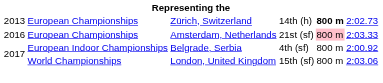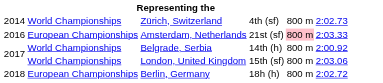Zürich, Switzerland | column 1: 2013 -> 2014
Zürich, Switzerland | column 2: European Championships -> World Championships
Zürich, Switzerland | column 4: 14th (h) -> 4th (sf)
Zürich, Switzerland | column 5: bold -> normal
Belgrade, Serbia | column 2: European Indoor Championships -> World Championships
Belgrade, Serbia | column 4: 4th (sf) -> 14th (h)
+ row: 2018 | European Championships | Berlin, Germany | 18h (h) | 800 m | 2:02.72
